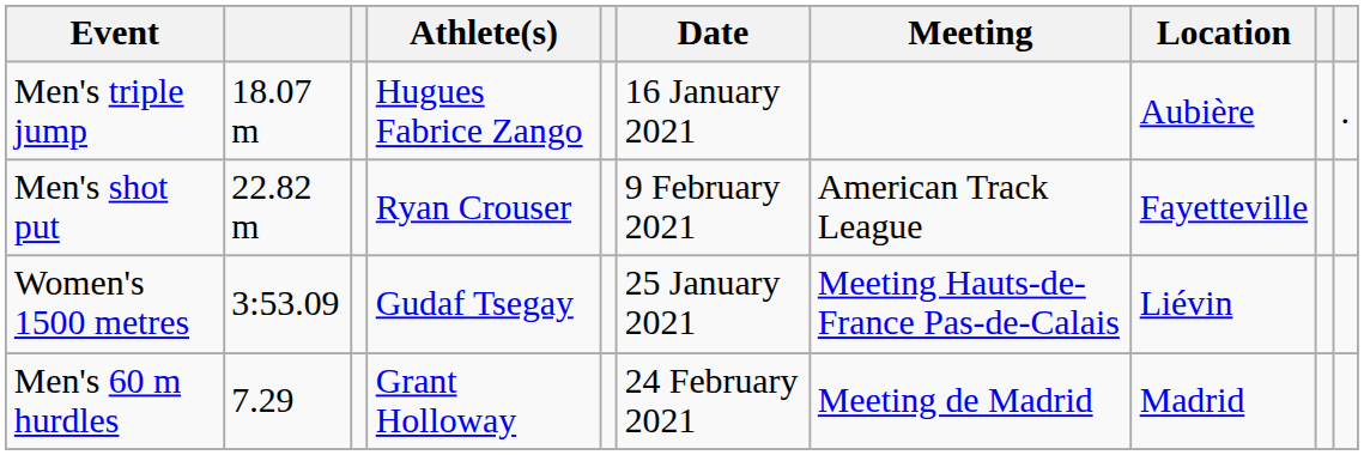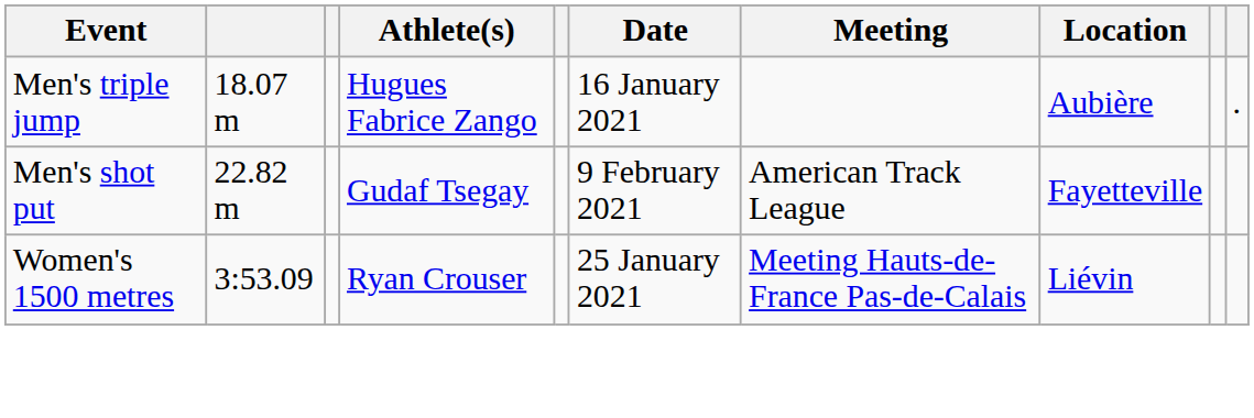Men's shot put | Athlete(s): Ryan Crouser -> Gudaf Tsegay
Women's 1500 metres | Athlete(s): Gudaf Tsegay -> Ryan Crouser
- row: Men's 60 m hurdles | 7.29 | Grant Holloway | 24 February 2021 | Meeting de Madrid | Madrid
